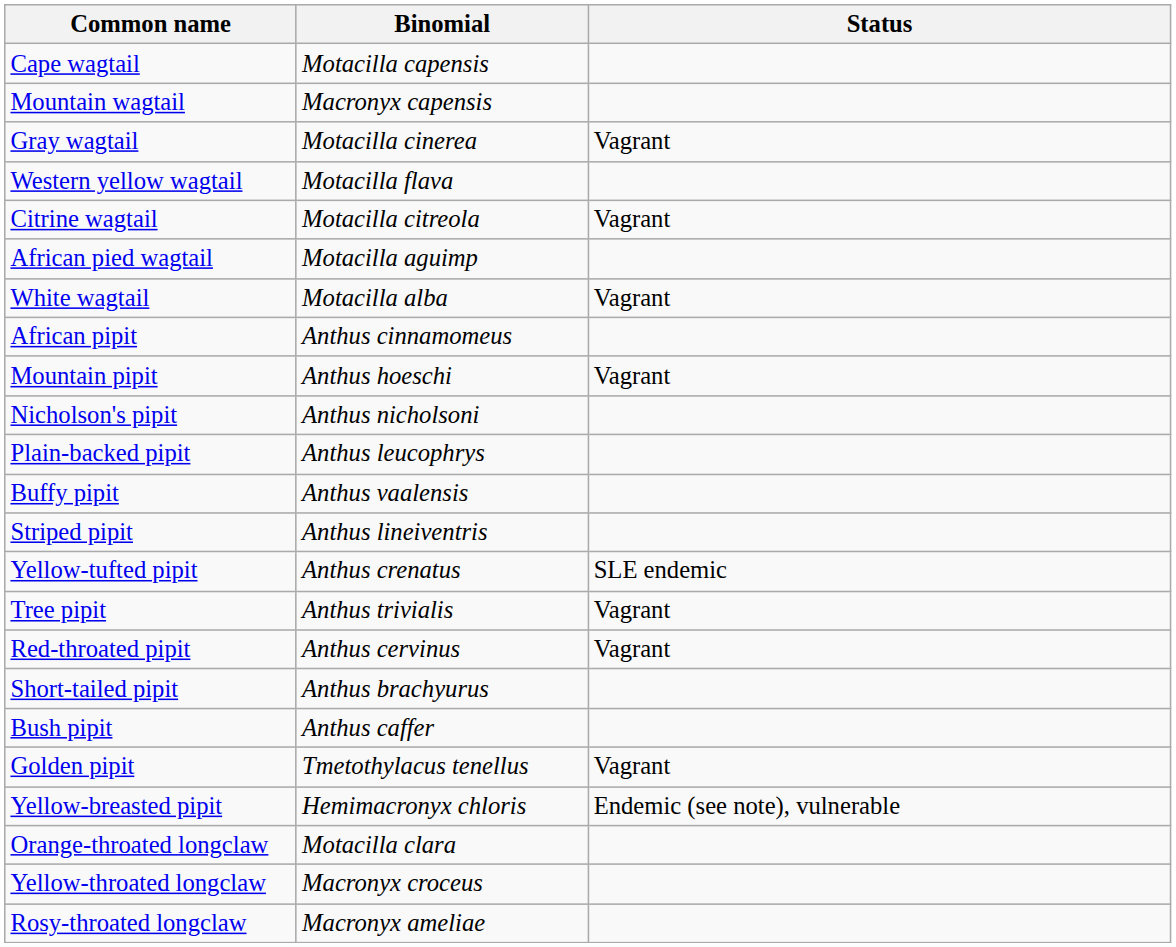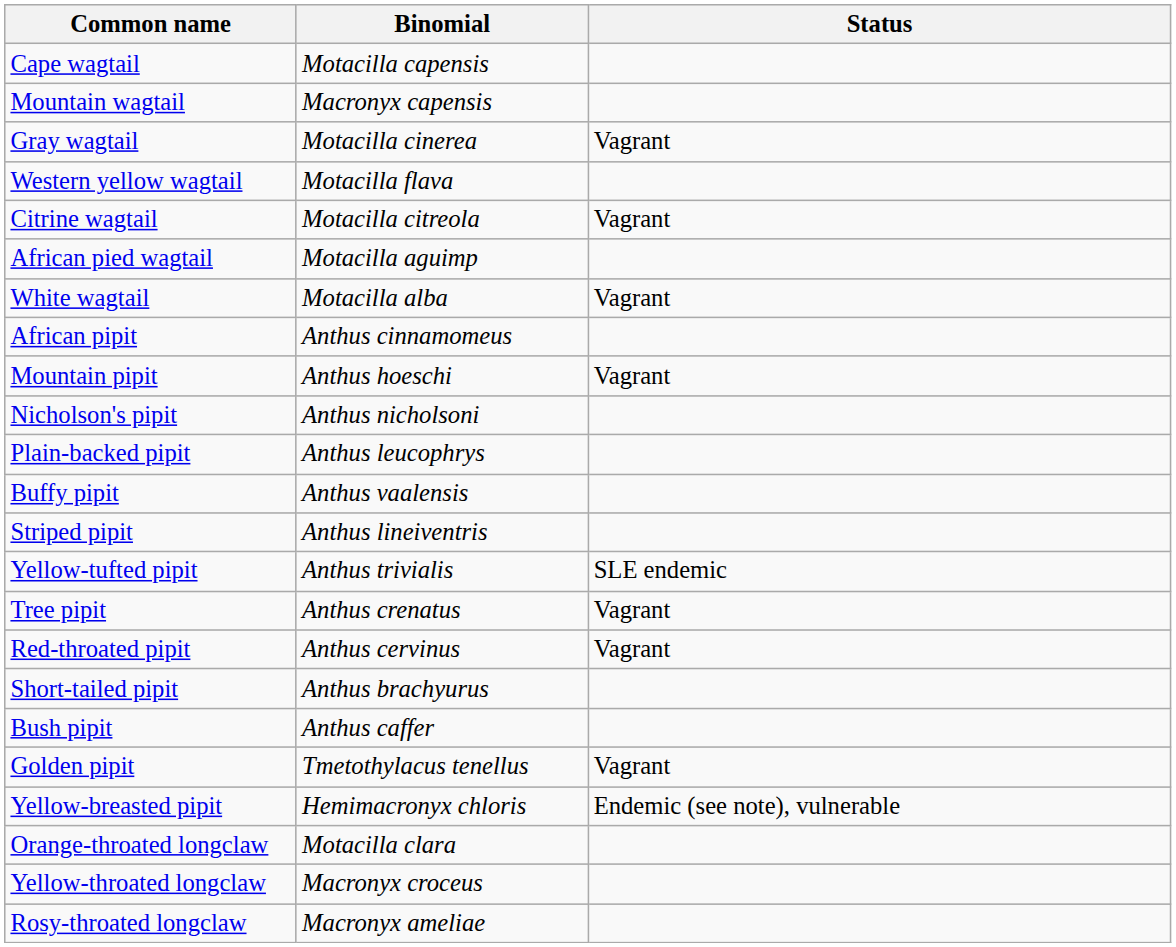Yellow-tufted pipit | Binomial: Anthus crenatus -> Anthus trivialis
Tree pipit | Binomial: Anthus trivialis -> Anthus crenatus
